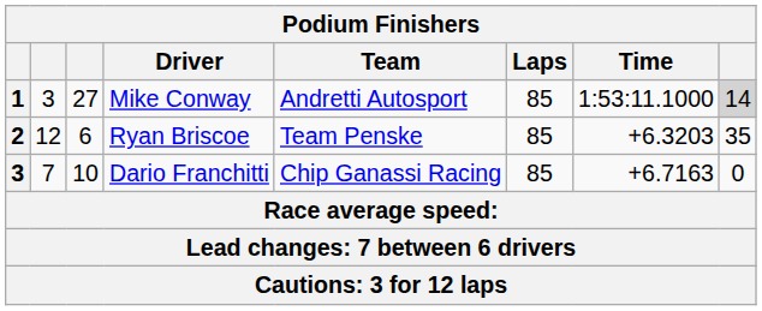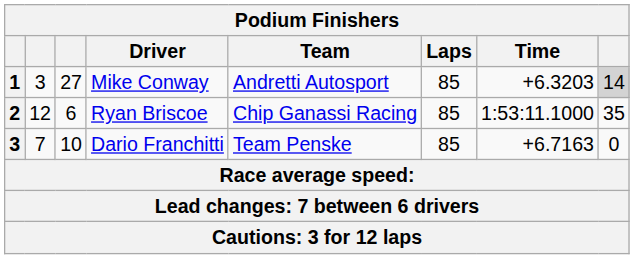Mike Conway | Time: 1:53:11.1000 -> +6.3203
Ryan Briscoe | Team: Team Penske -> Chip Ganassi Racing
Ryan Briscoe | Time: +6.3203 -> 1:53:11.1000
Dario Franchitti | Team: Chip Ganassi Racing -> Team Penske
